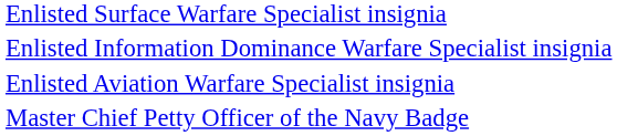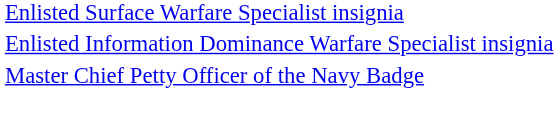- row: Enlisted Aviation Warfare Specialist insignia
